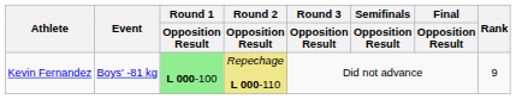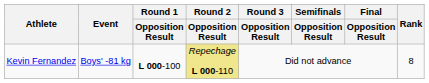Kevin Fernandez | Round 1 / Opposition Result: lightgreen background -> no background
Kevin Fernandez | Rank: 9 -> 8
